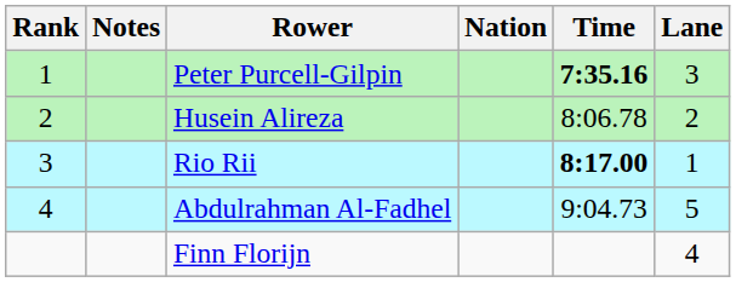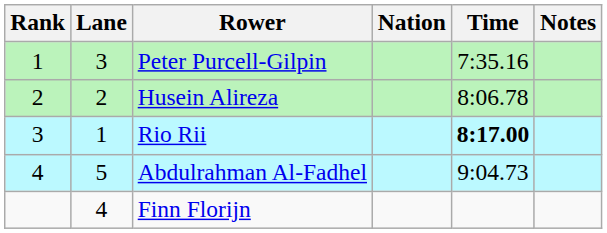columns swapped: Lane <-> Notes
Peter Purcell-Gilpin | Time: bold -> normal
